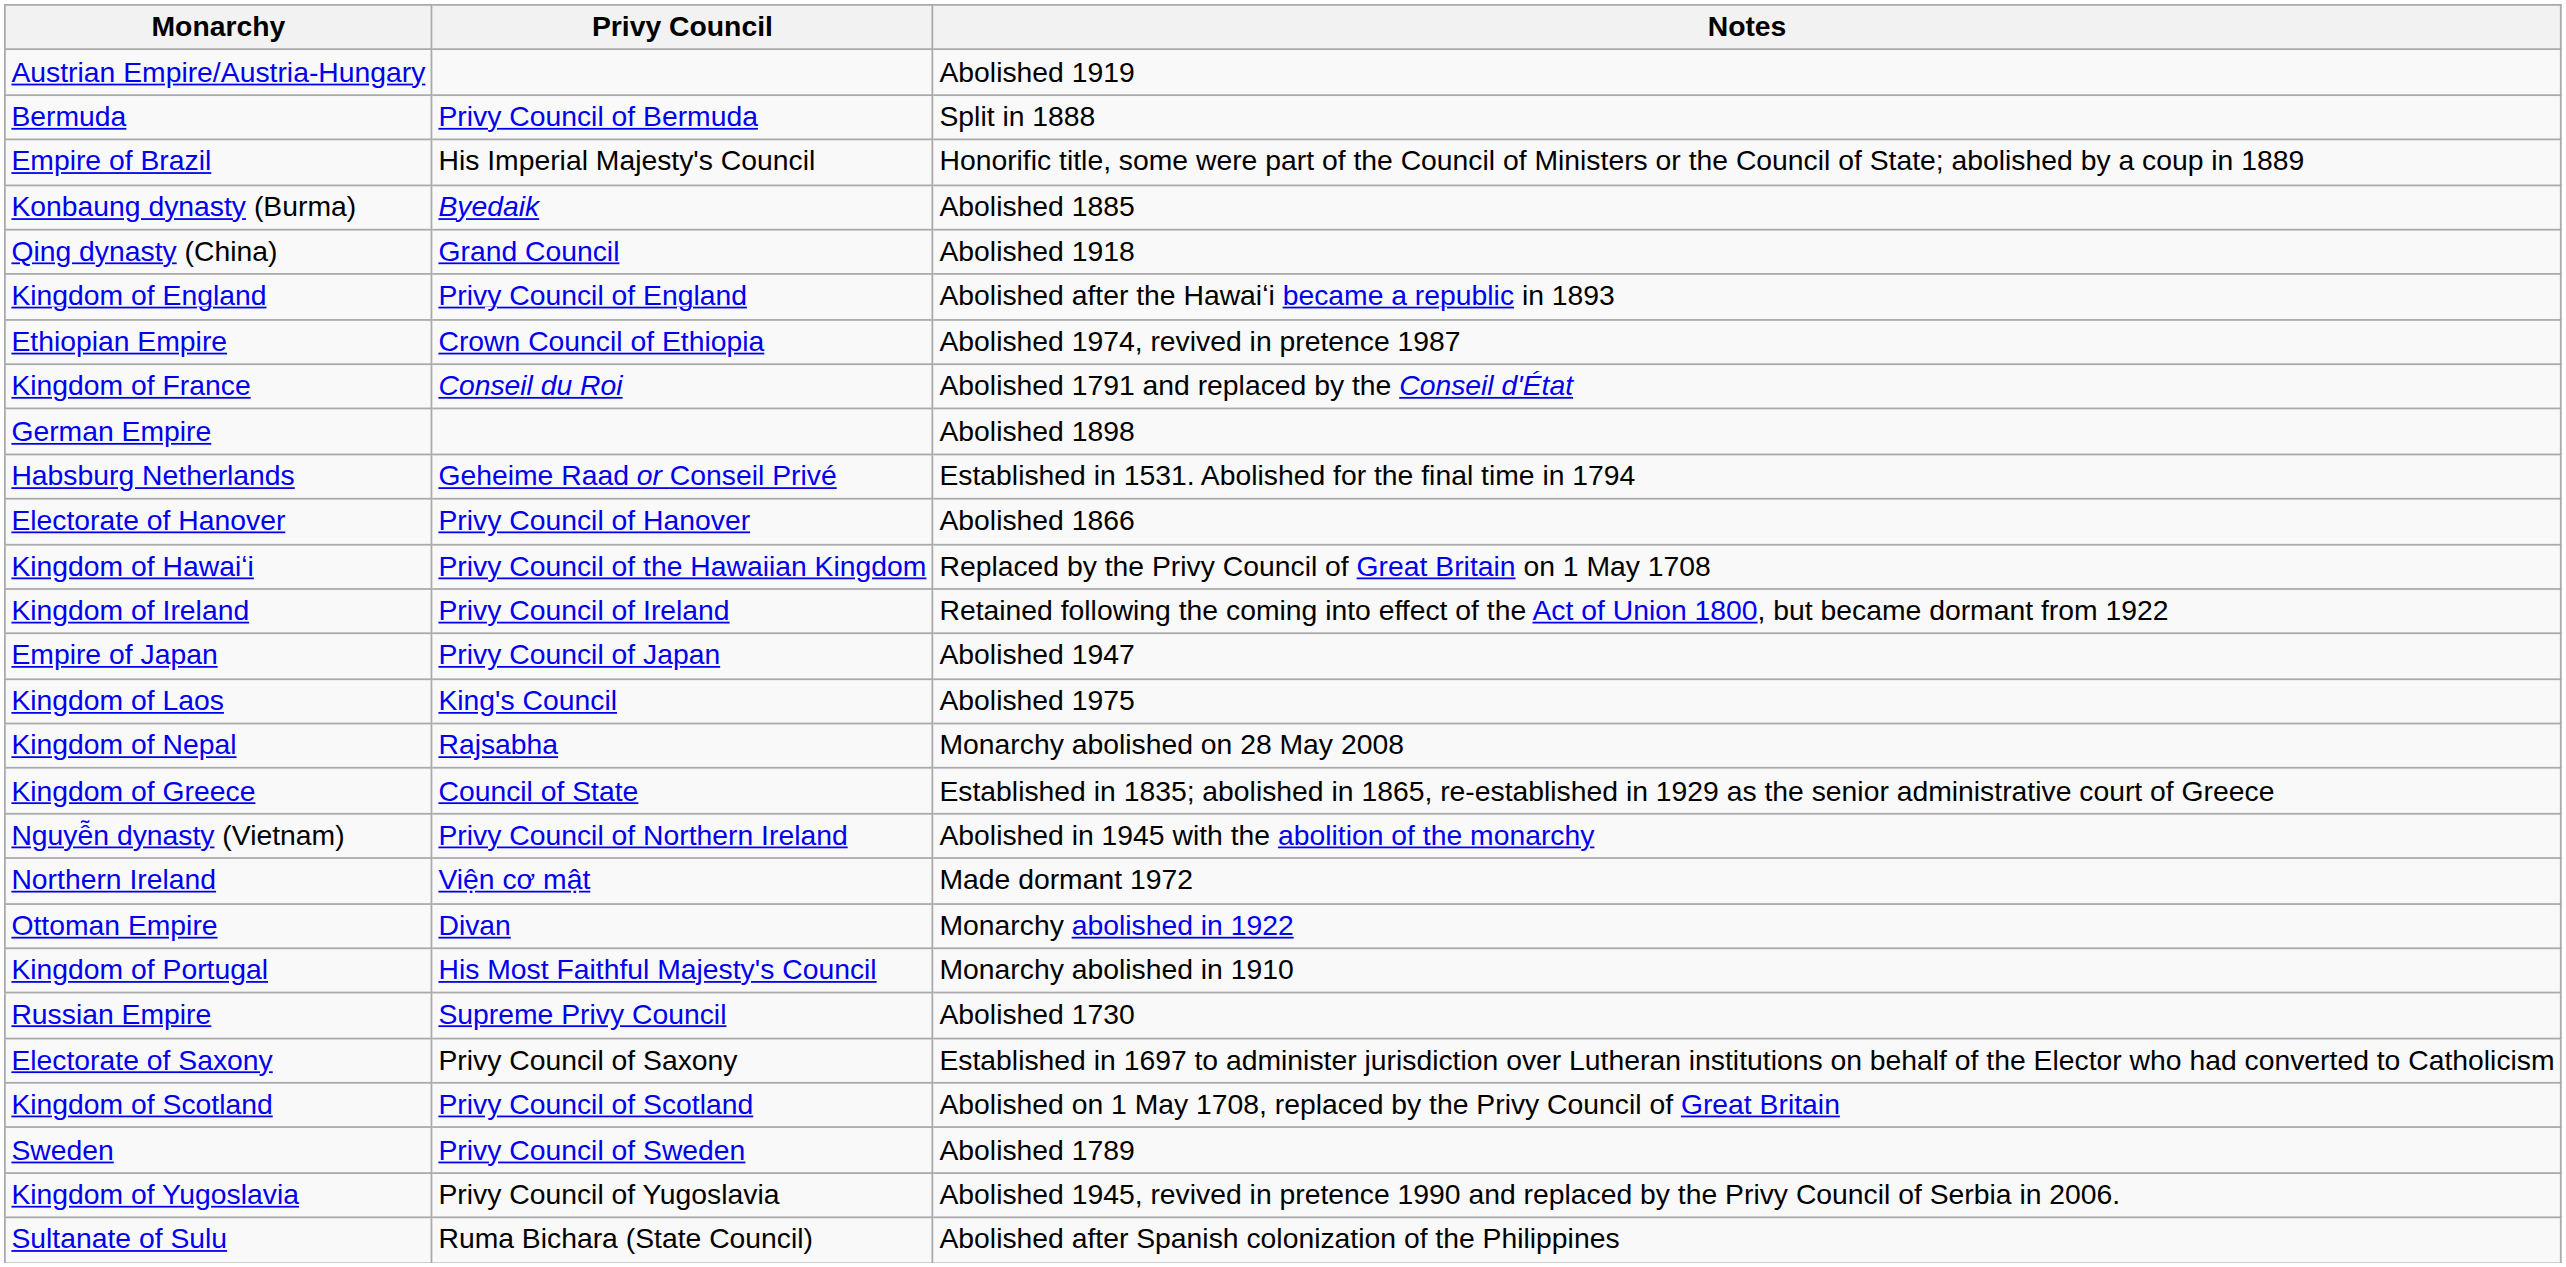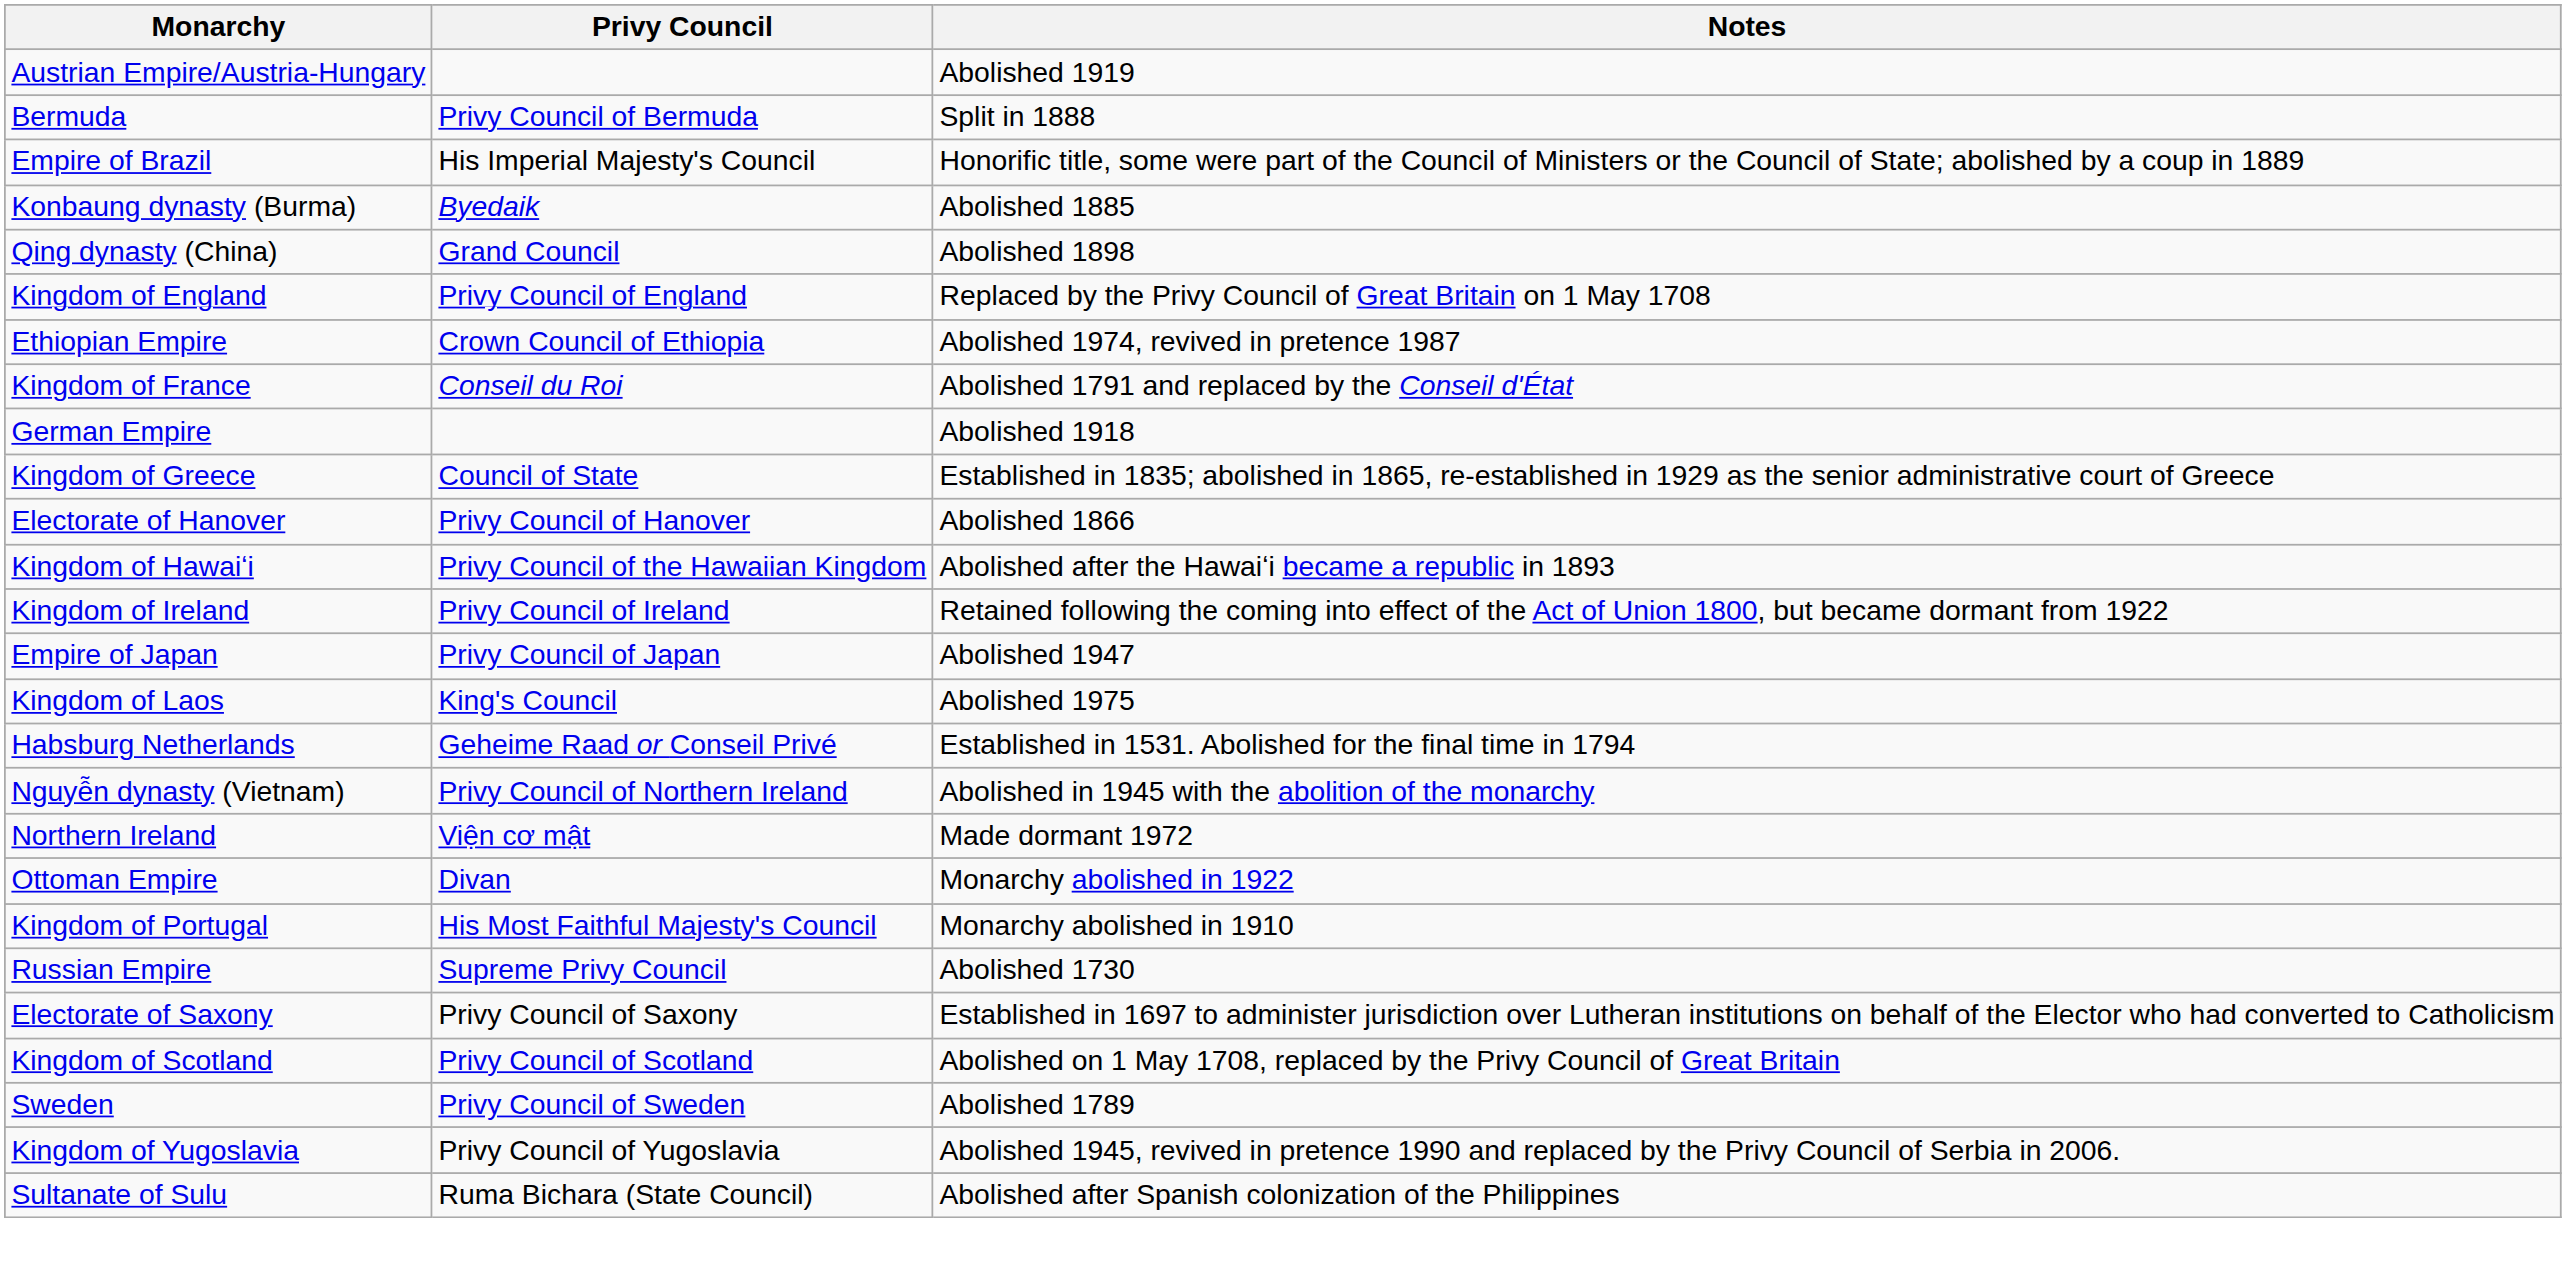Qing dynasty (China) | Notes: Abolished 1918 -> Abolished 1898
Kingdom of England | Notes: Abolished after the Hawaiʻi became a republic in 1893 -> Replaced by the Privy Council of Great Britain on 1 May 1708
German Empire | Notes: Abolished 1898 -> Abolished 1918
rows swapped: Kingdom of Greece <-> Habsburg Netherlands
Kingdom of Hawaiʻi | Notes: Replaced by the Privy Council of Great Britain on 1 May 1708 -> Abolished after the Hawaiʻi became a republic in 1893
- row: Kingdom of Nepal | Rajsabha | Monarchy abolished on 28 May 2008
